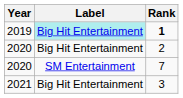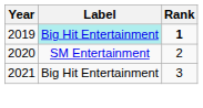2 | Label: Big Hit Entertainment -> SM Entertainment
- row: 2020 | SM Entertainment | 7
